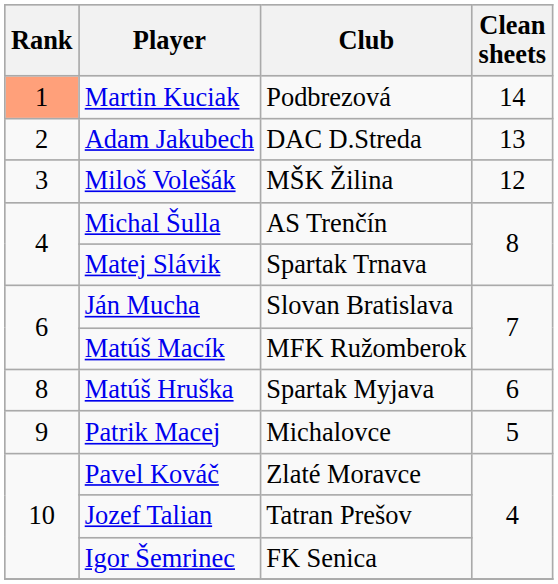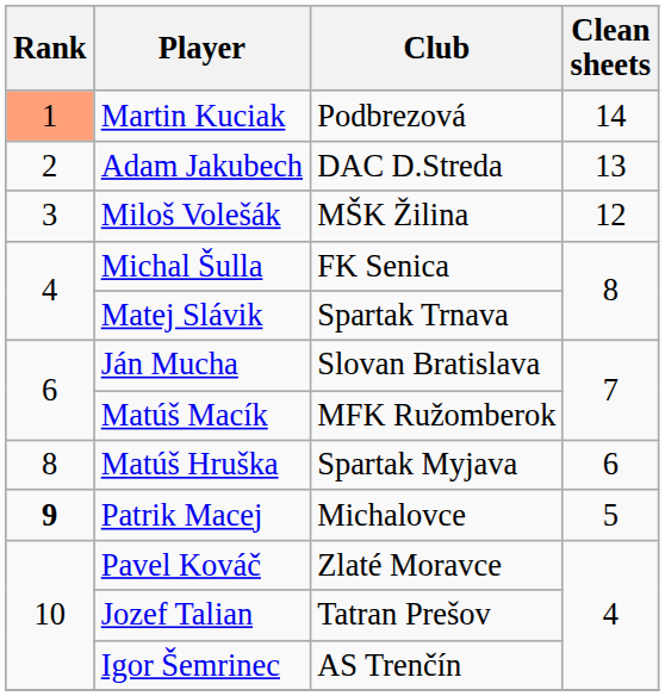Michal Šulla | Club: AS Trenčín -> FK Senica
Patrik Macej | Rank: normal -> bold
Igor Šemrinec | Club: FK Senica -> AS Trenčín
